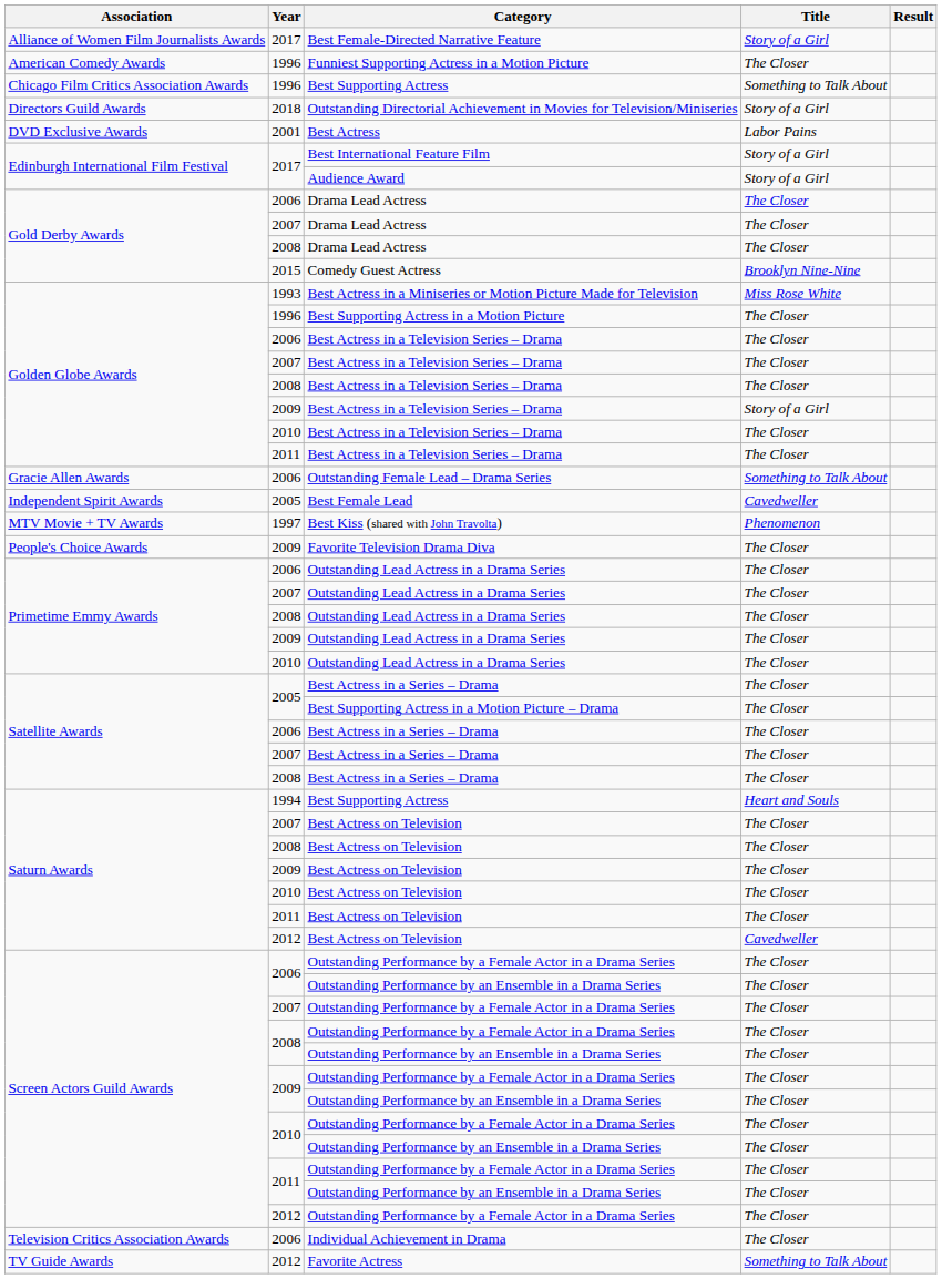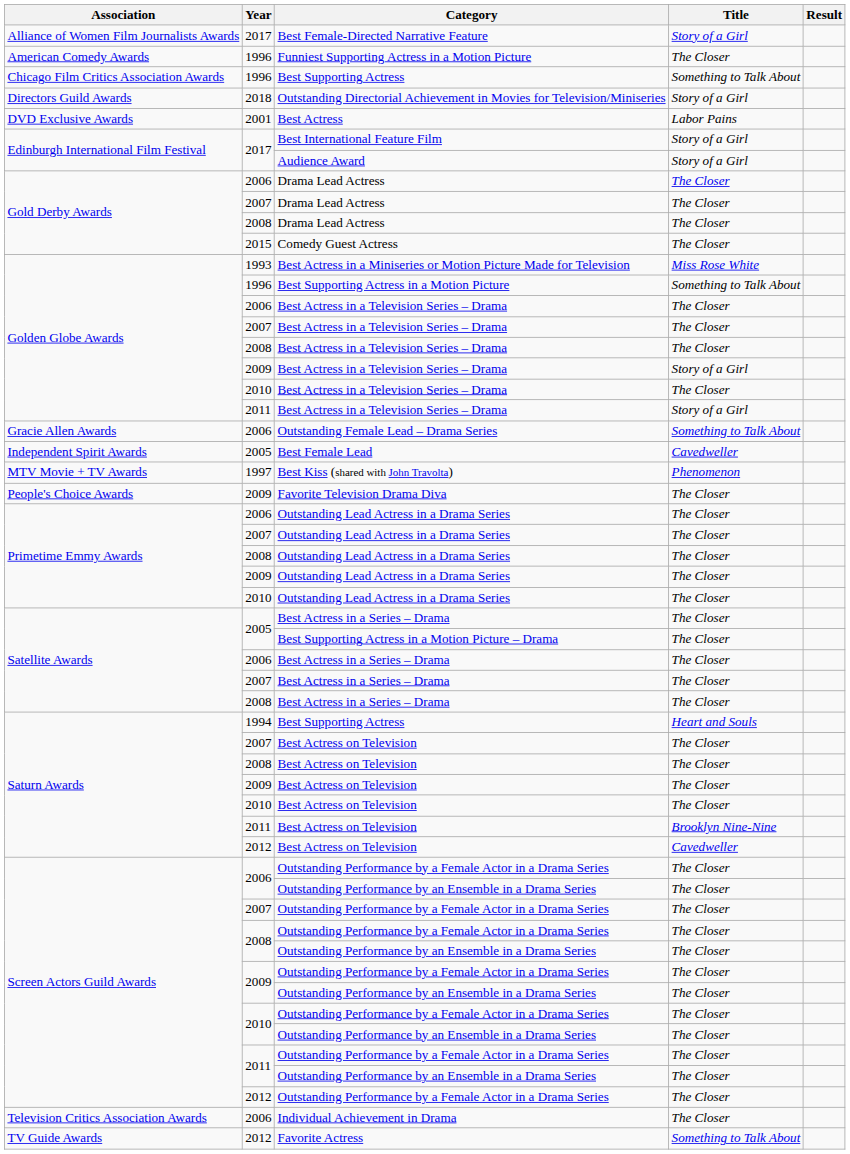Comedy Guest Actress | Title: Brooklyn Nine-Nine -> The Closer
Best Supporting Actress in a Motion Picture | Title: The Closer -> Something to Talk About
2011 / Best Actress in a Television Series – Drama | Title: The Closer -> Story of a Girl
2011 / Best Actress on Television | Title: The Closer -> Brooklyn Nine-Nine
